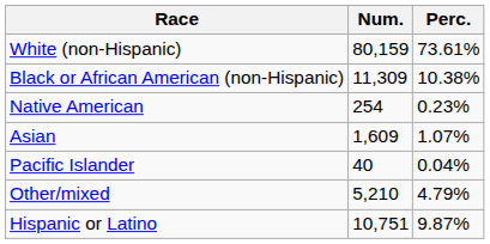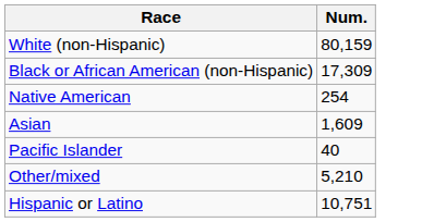- column: Perc. | 73.61% | 10.38% | 0.23% | 1.07% | 0.04% | 4.79% | 9.87%
Black or African American (non-Hispanic) | Num.: 11,309 -> 17,309
